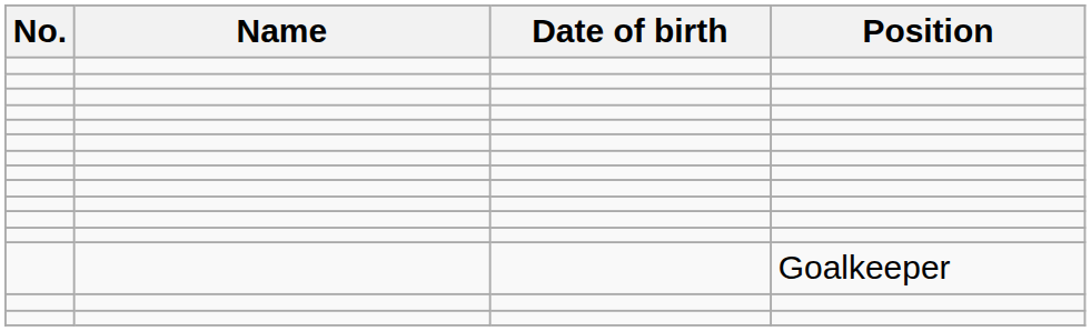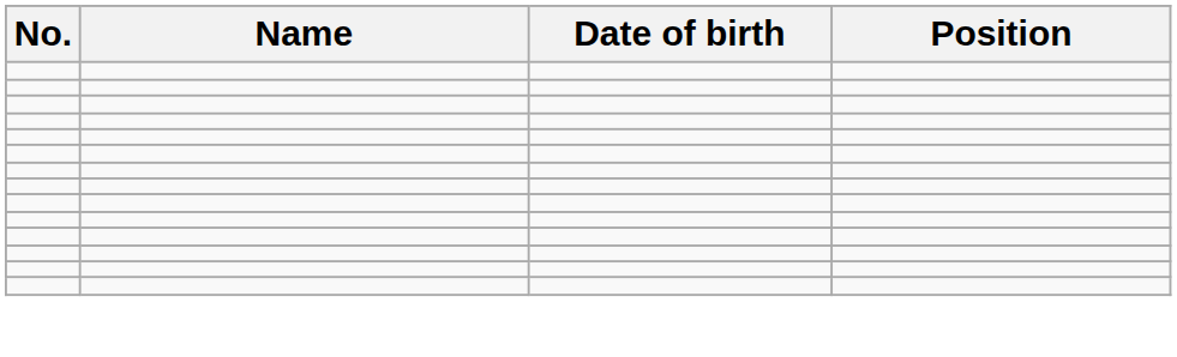- row: Goalkeeper
